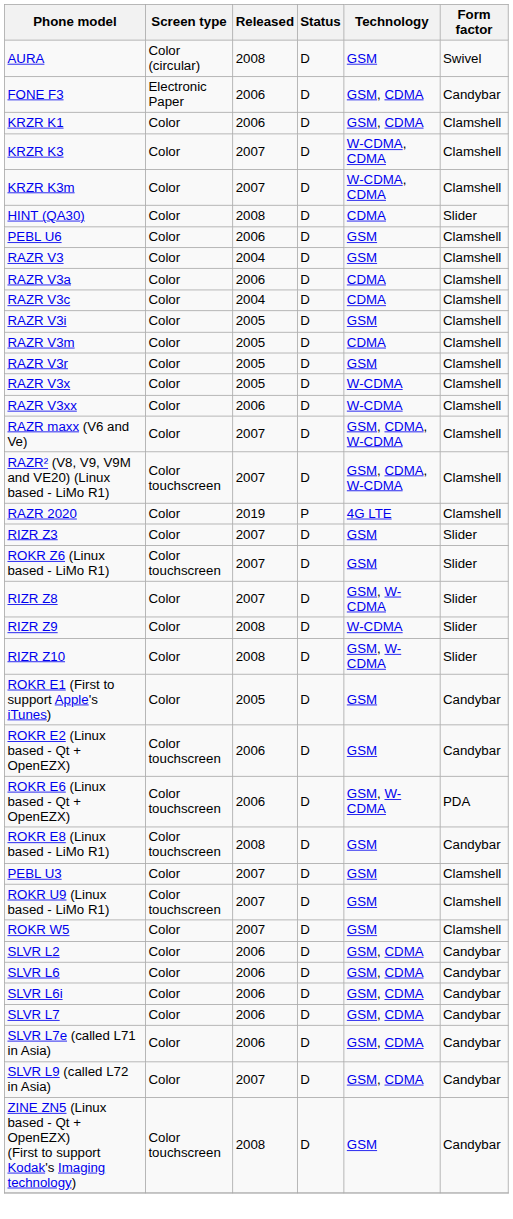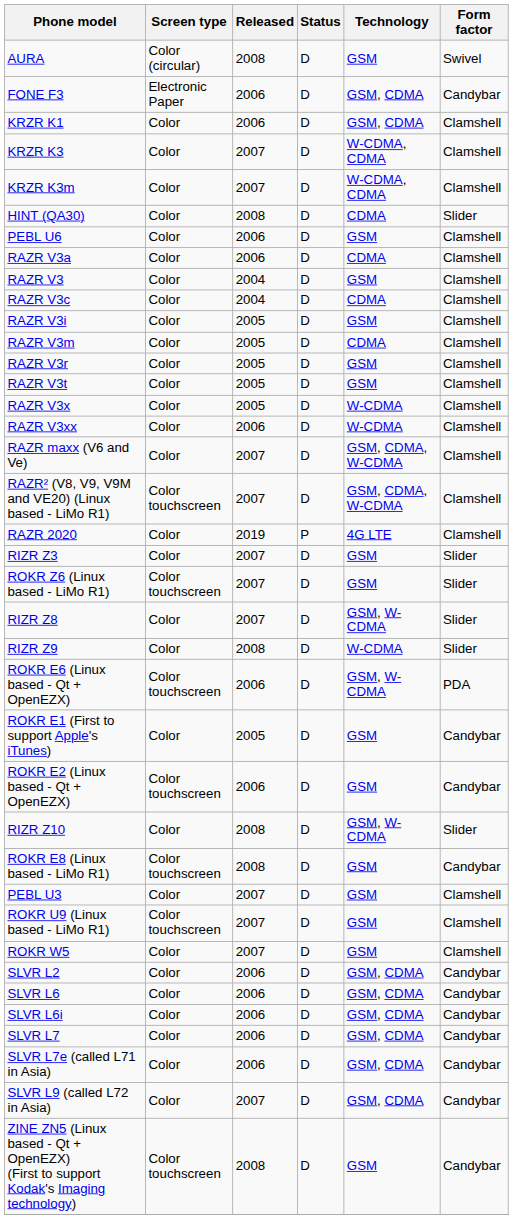rows swapped: RAZR V3 <-> RAZR V3a
+ row: RAZR V3t | Color | 2005 | D | GSM | Clamshell
rows swapped: RIZR Z10 <-> ROKR E6 (Linux based - Qt + OpenEZX)
